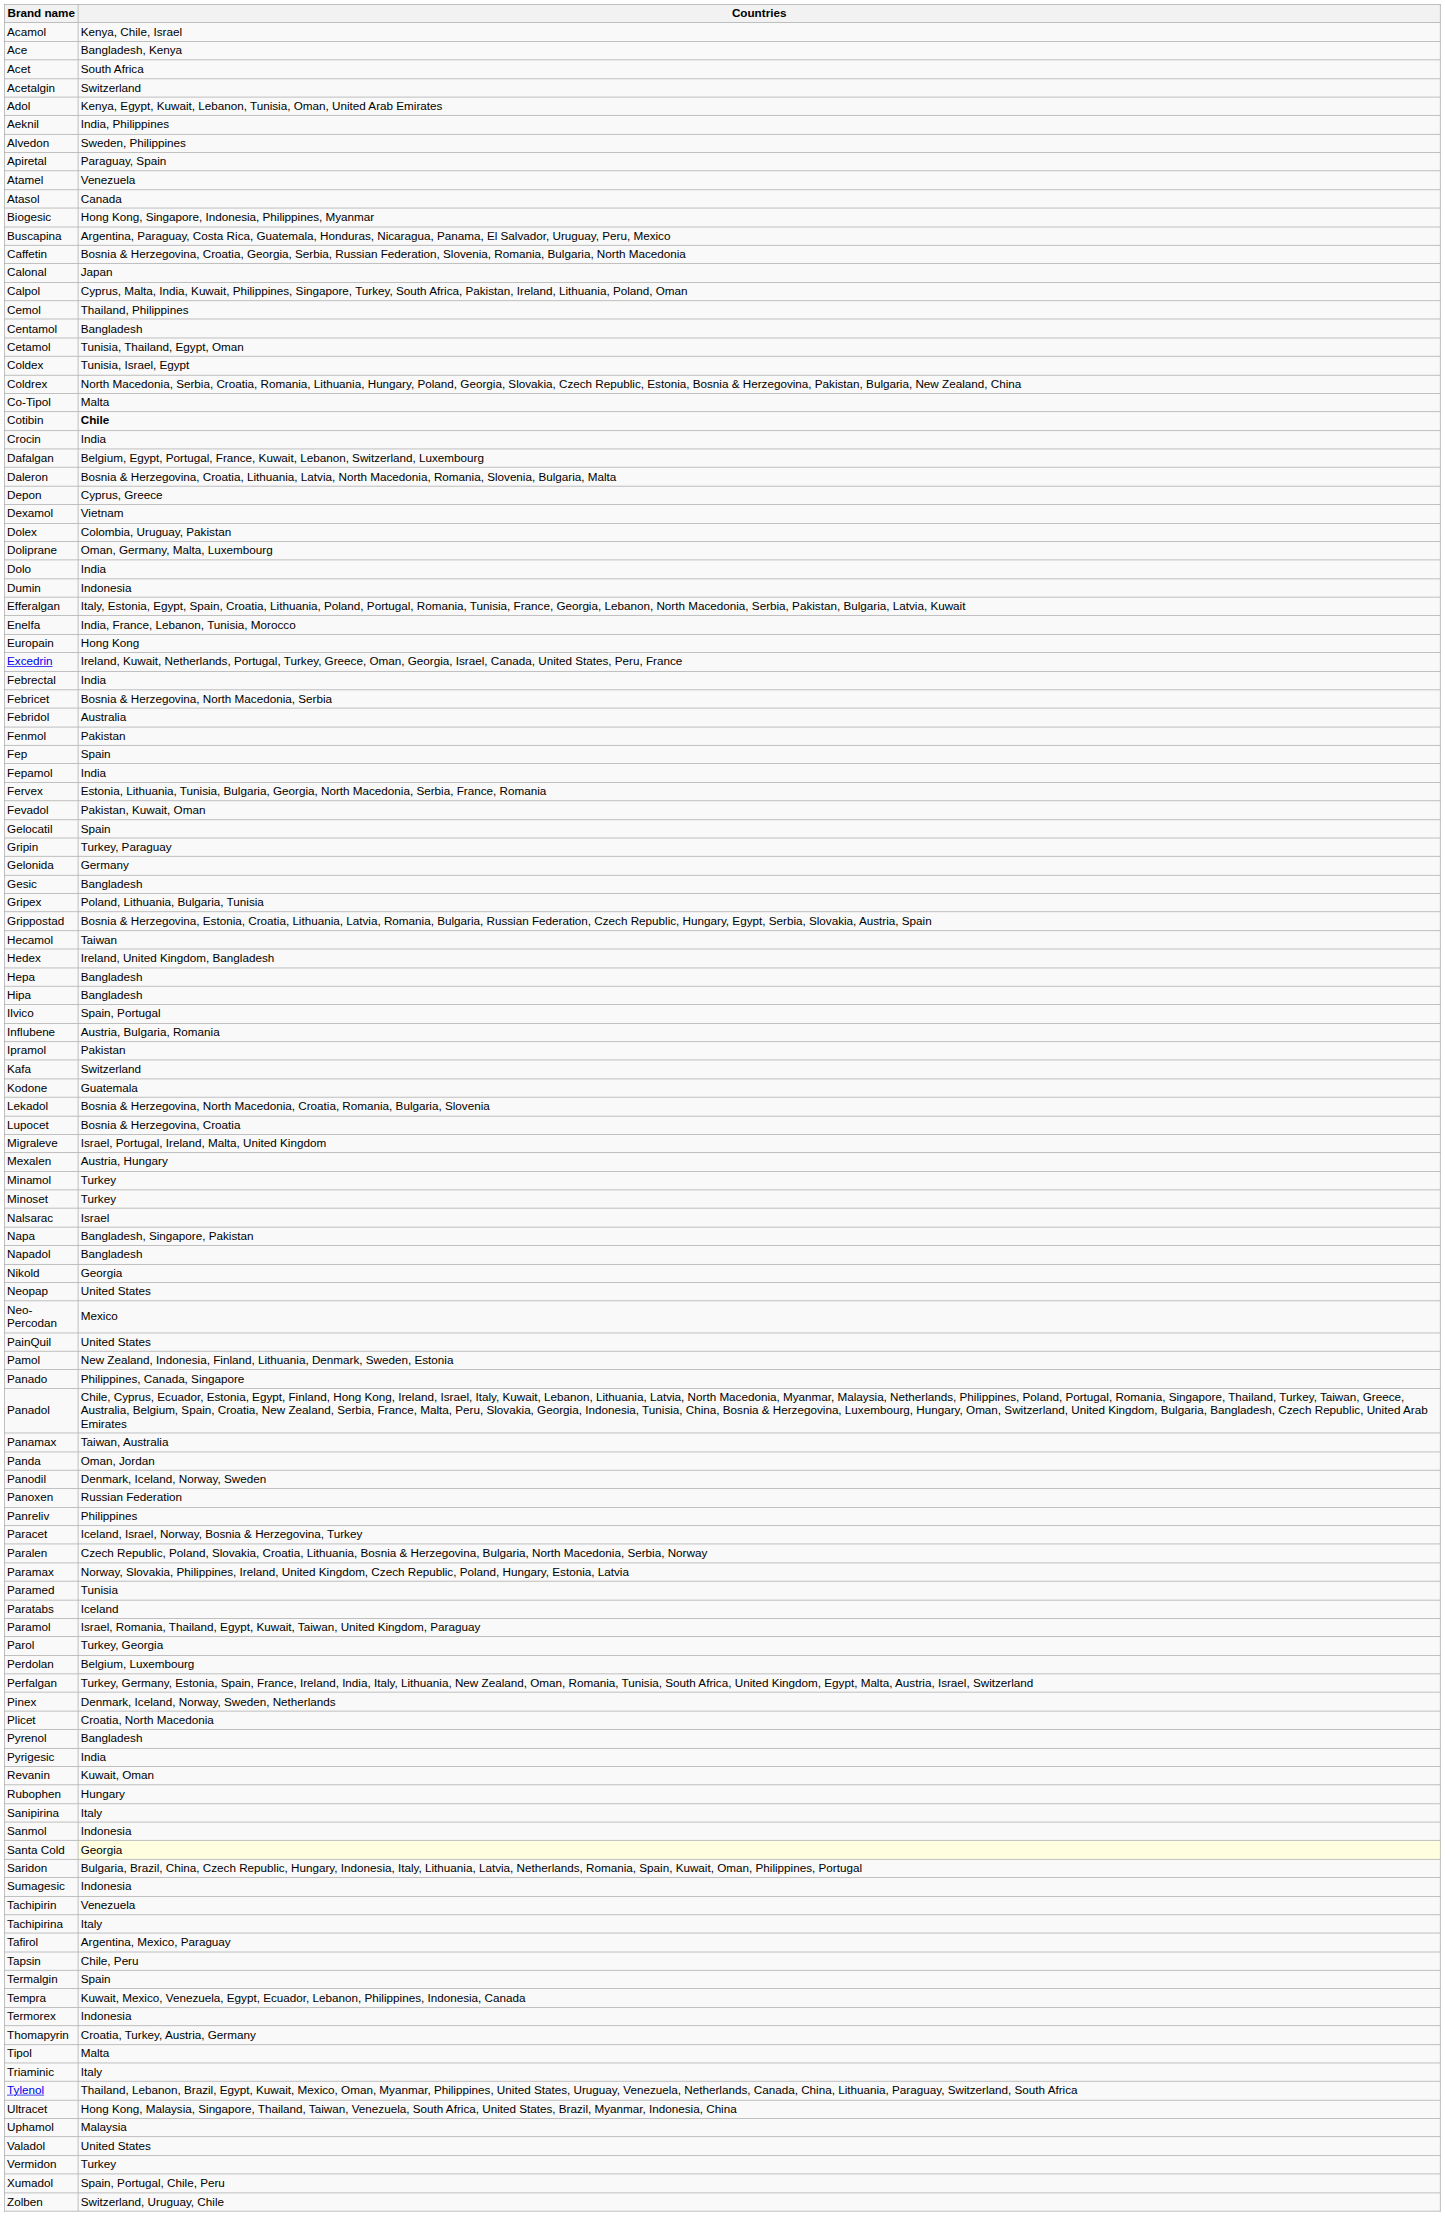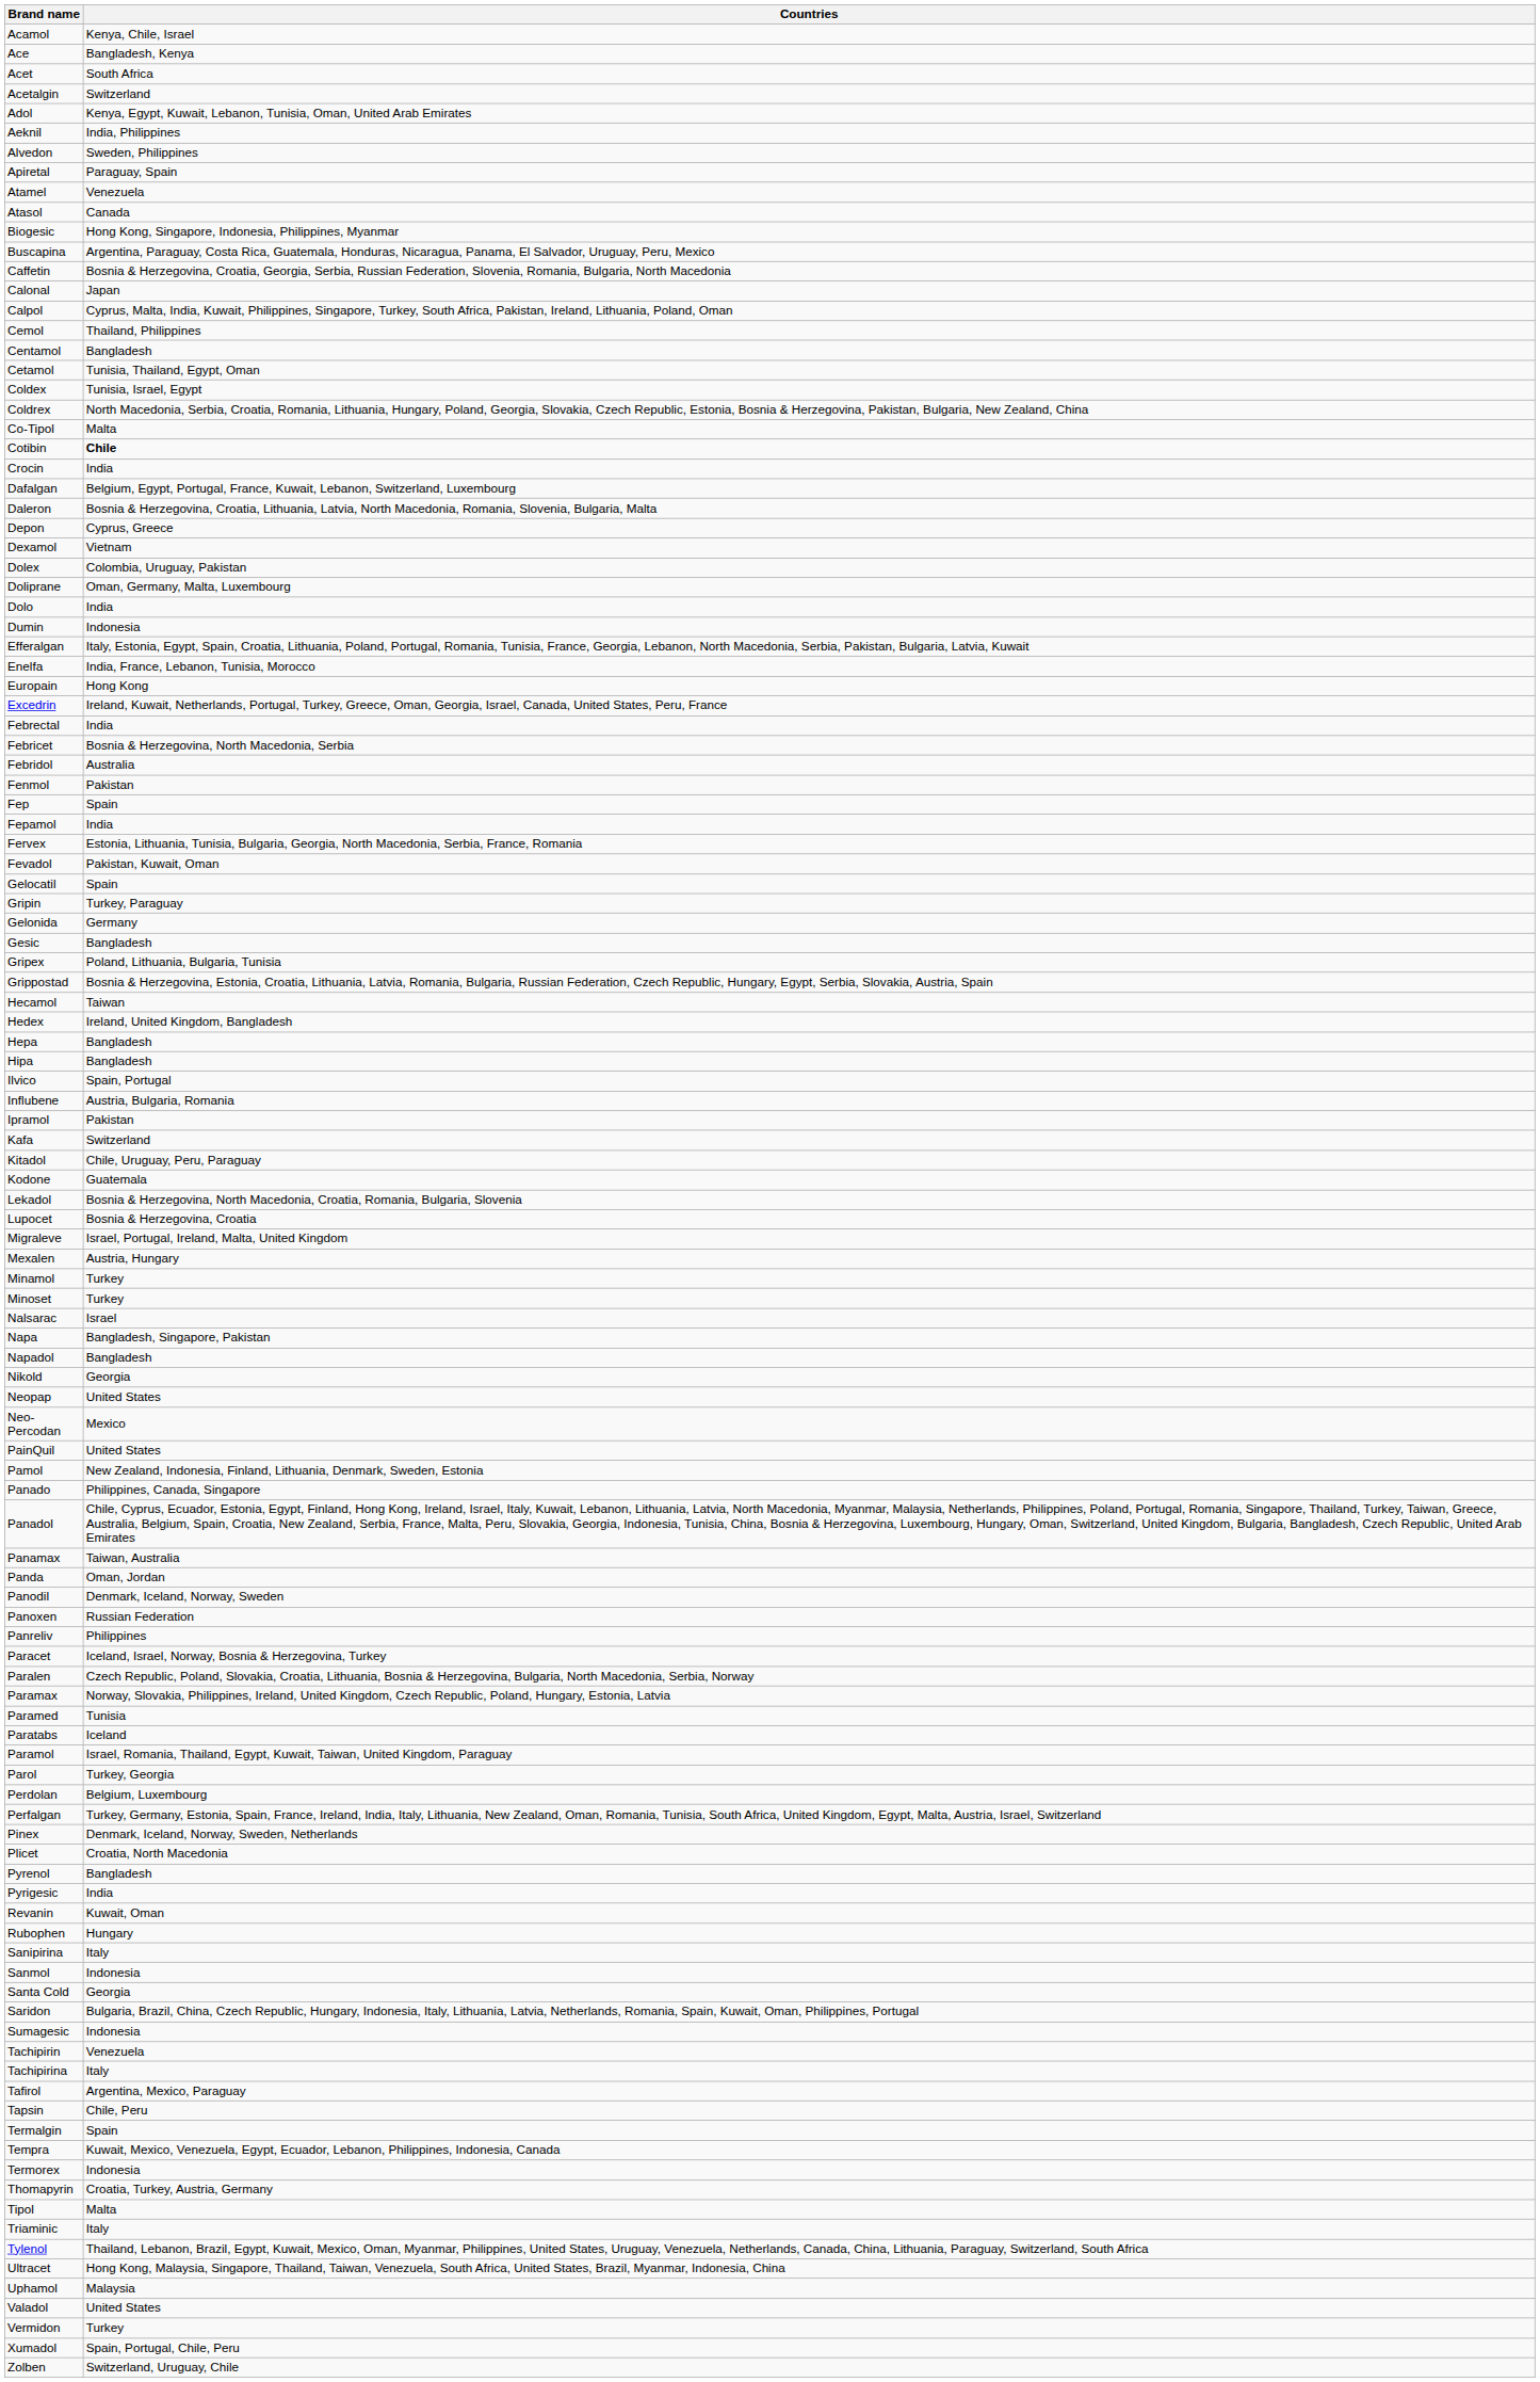+ row: Kitadol | Chile, Uruguay, Peru, Paraguay
Santa Cold | Countries: lightyellow background -> no background
